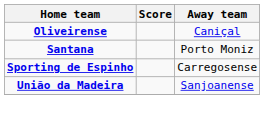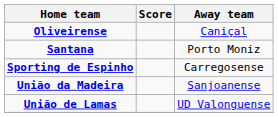+ row: União de Lamas | UD Valonguense
